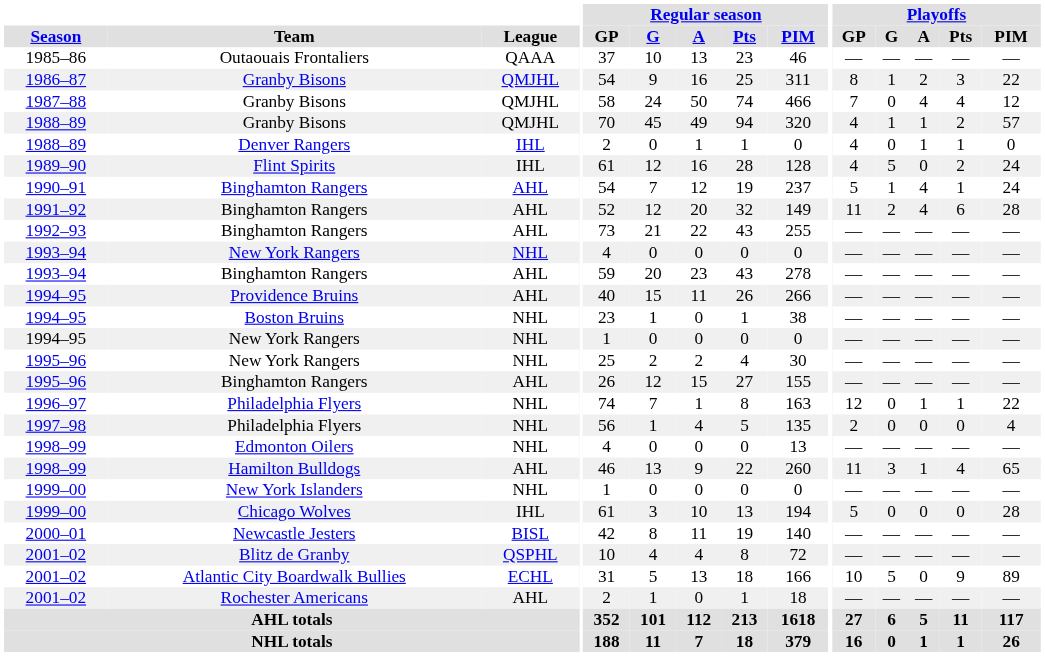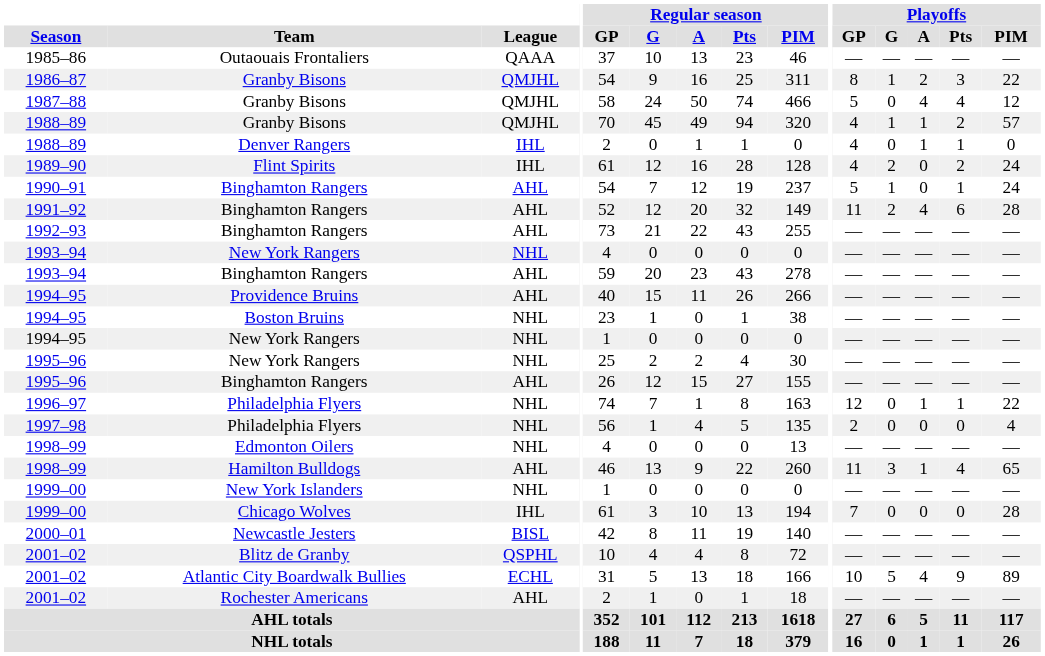1987–88 | Playoffs / GP: 7 -> 5
1989–90 | Playoffs / G: 5 -> 2
1990–91 | Playoffs / A: 4 -> 0
1999–00 / Chicago Wolves | Playoffs / GP: 5 -> 7
2001–02 / Atlantic City Boardwalk Bullies | Playoffs / A: 0 -> 4
